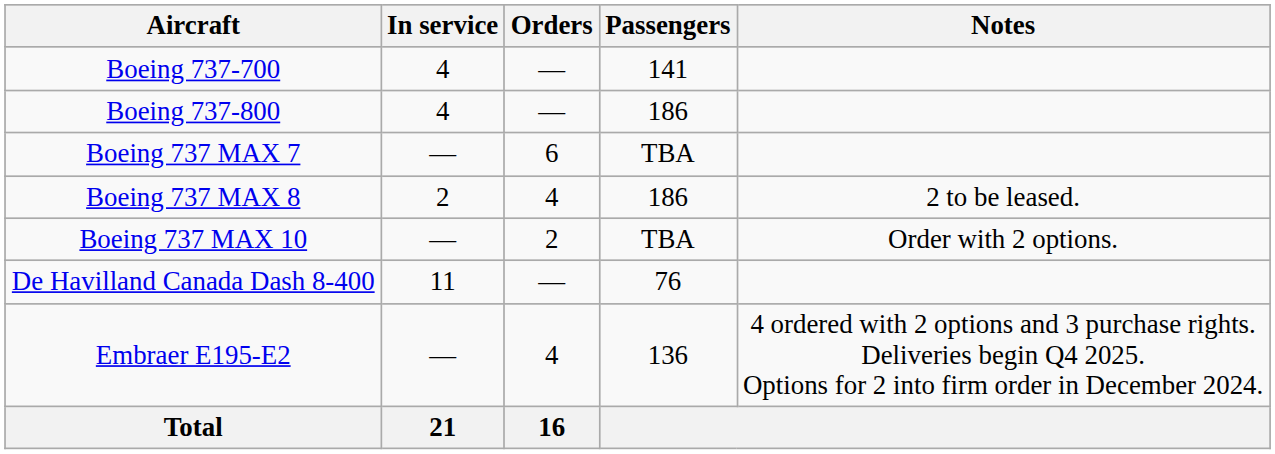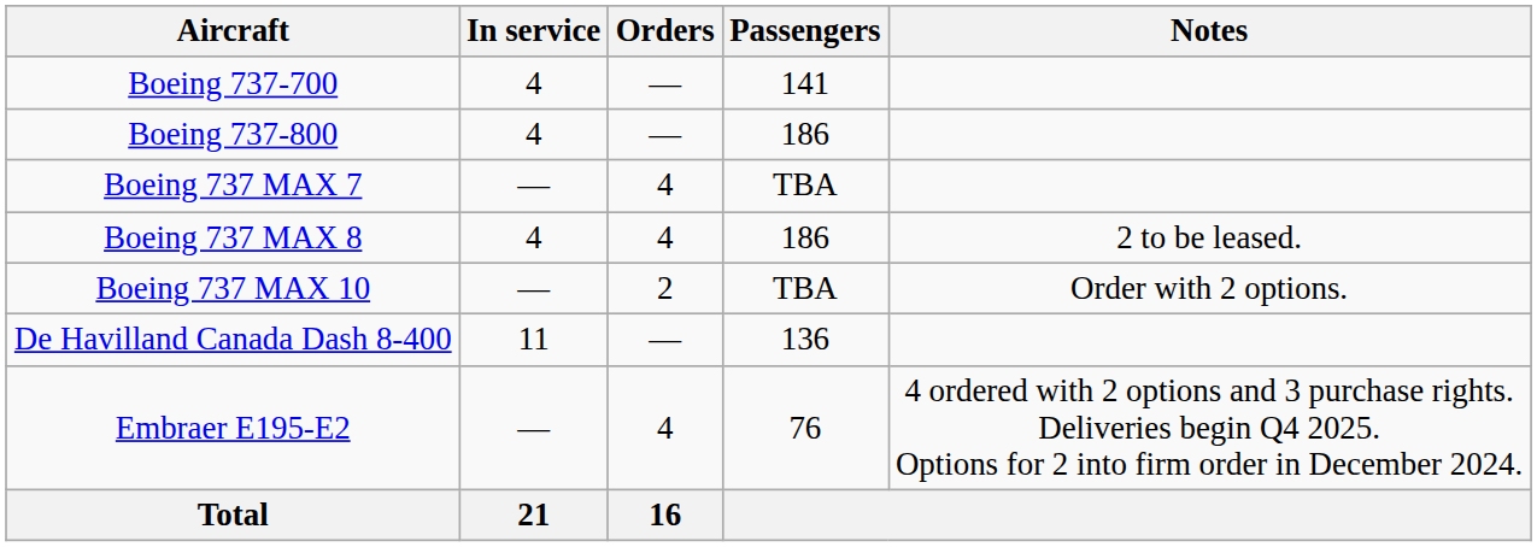Boeing 737 MAX 7 | Orders: 6 -> 4
Boeing 737 MAX 8 | In service: 2 -> 4
De Havilland Canada Dash 8-400 | Passengers: 76 -> 136
Embraer E195-E2 | Passengers: 136 -> 76
